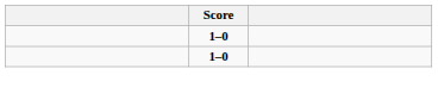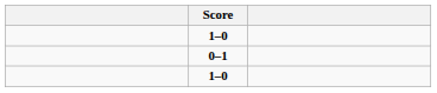+ row: 0–1
